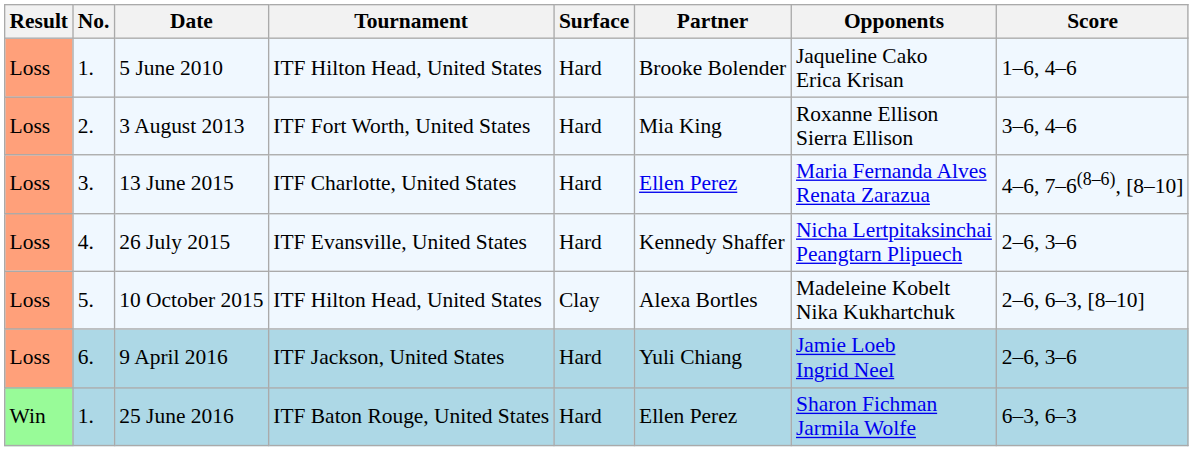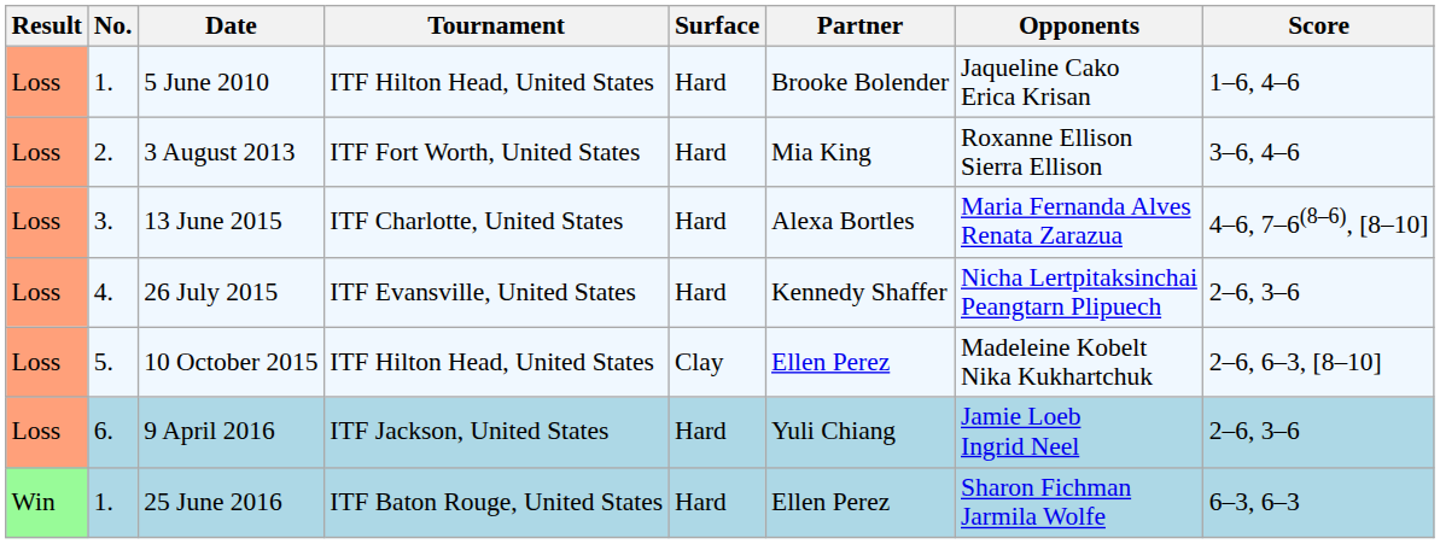13 June 2015 | Partner: Ellen Perez -> Alexa Bortles
10 October 2015 | Partner: Alexa Bortles -> Ellen Perez
